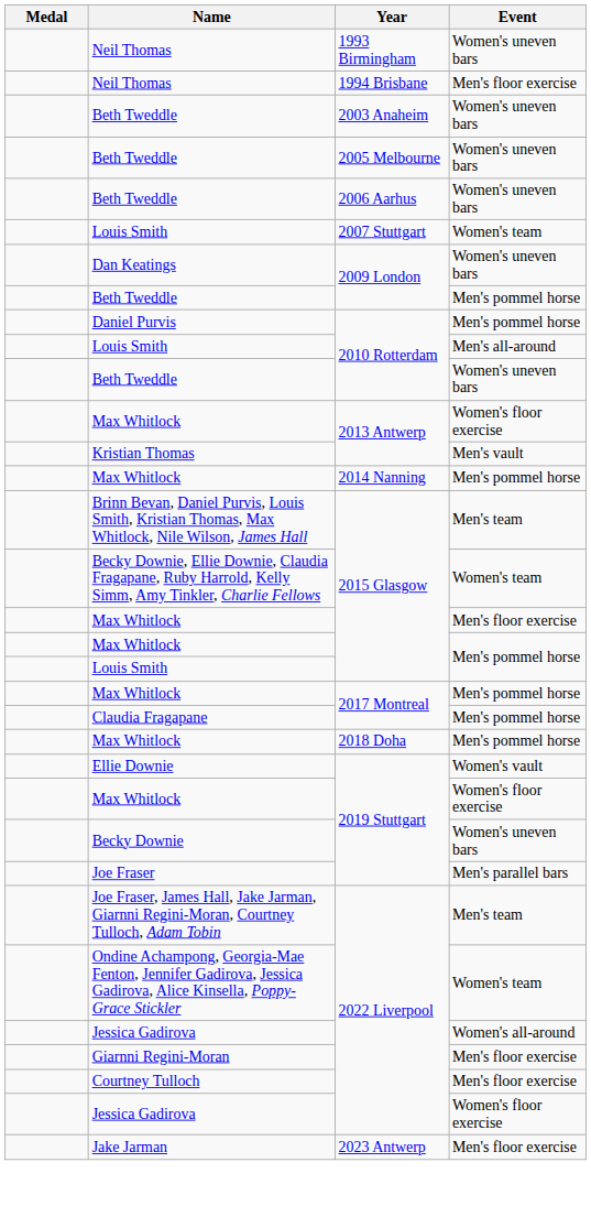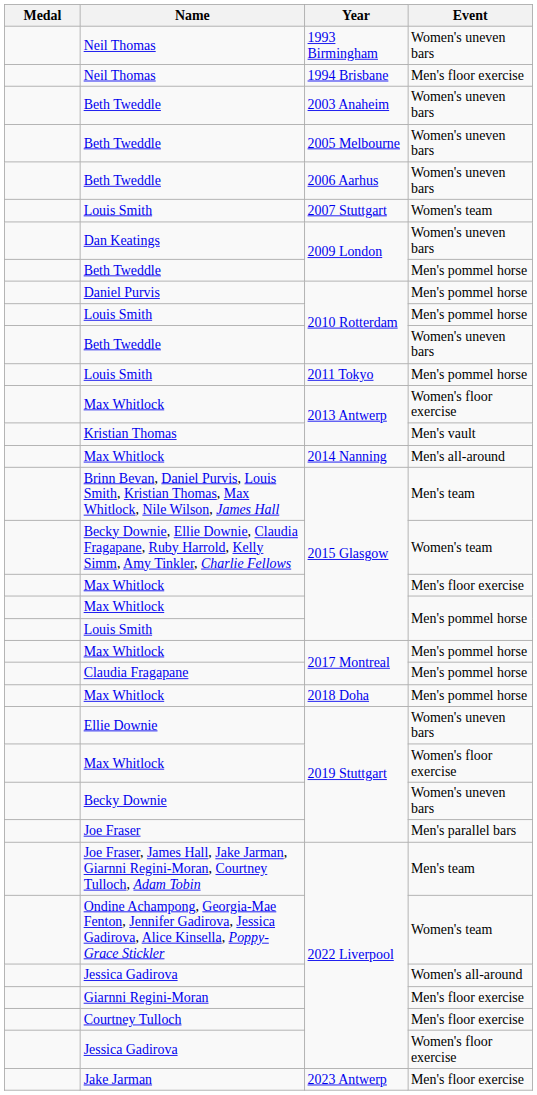Louis Smith / 2010 Rotterdam | Event: Men's all-around -> Men's pommel horse
+ row: Louis Smith | 2011 Tokyo | Men's pommel horse
Max Whitlock / 2014 Nanning | Event: Men's pommel horse -> Men's all-around
Ellie Downie | Event: Women's vault -> Women's uneven bars
